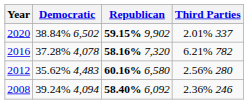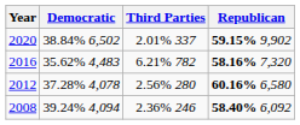columns swapped: Republican <-> Third Parties
2016 | Democratic: 37.28% 4,078 -> 35.62% 4,483
2012 | Democratic: 35.62% 4,483 -> 37.28% 4,078
